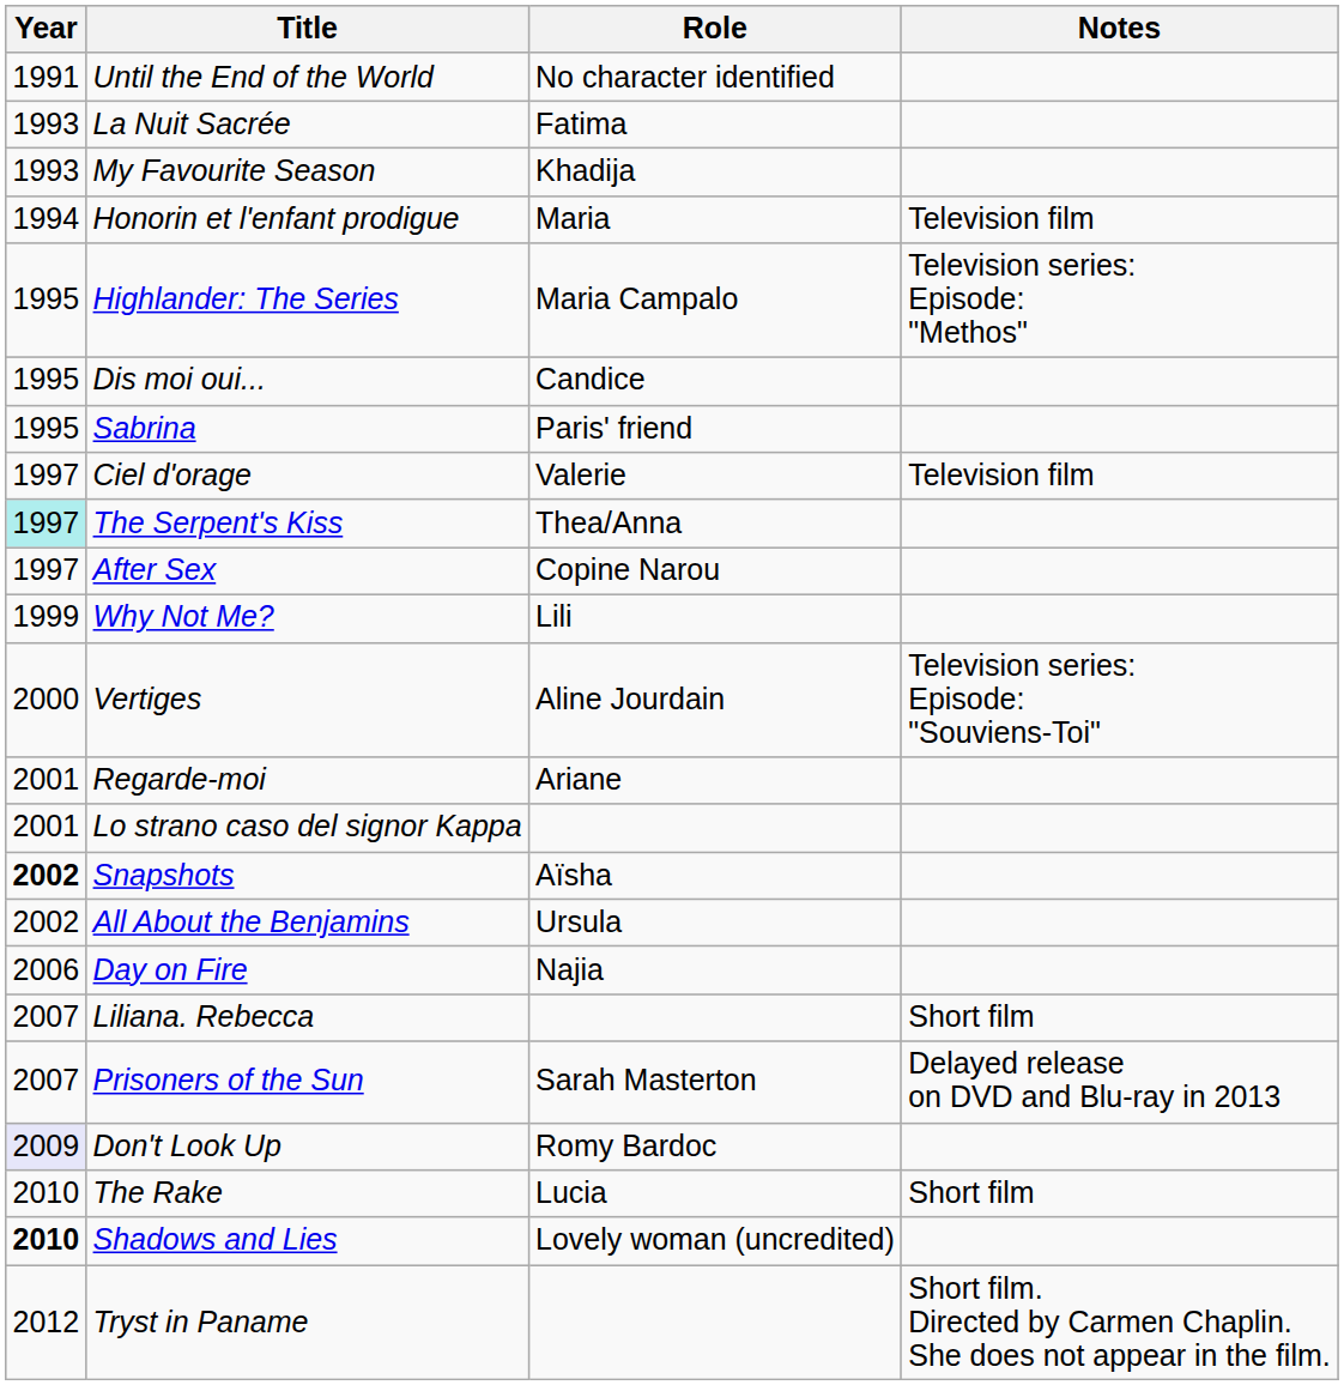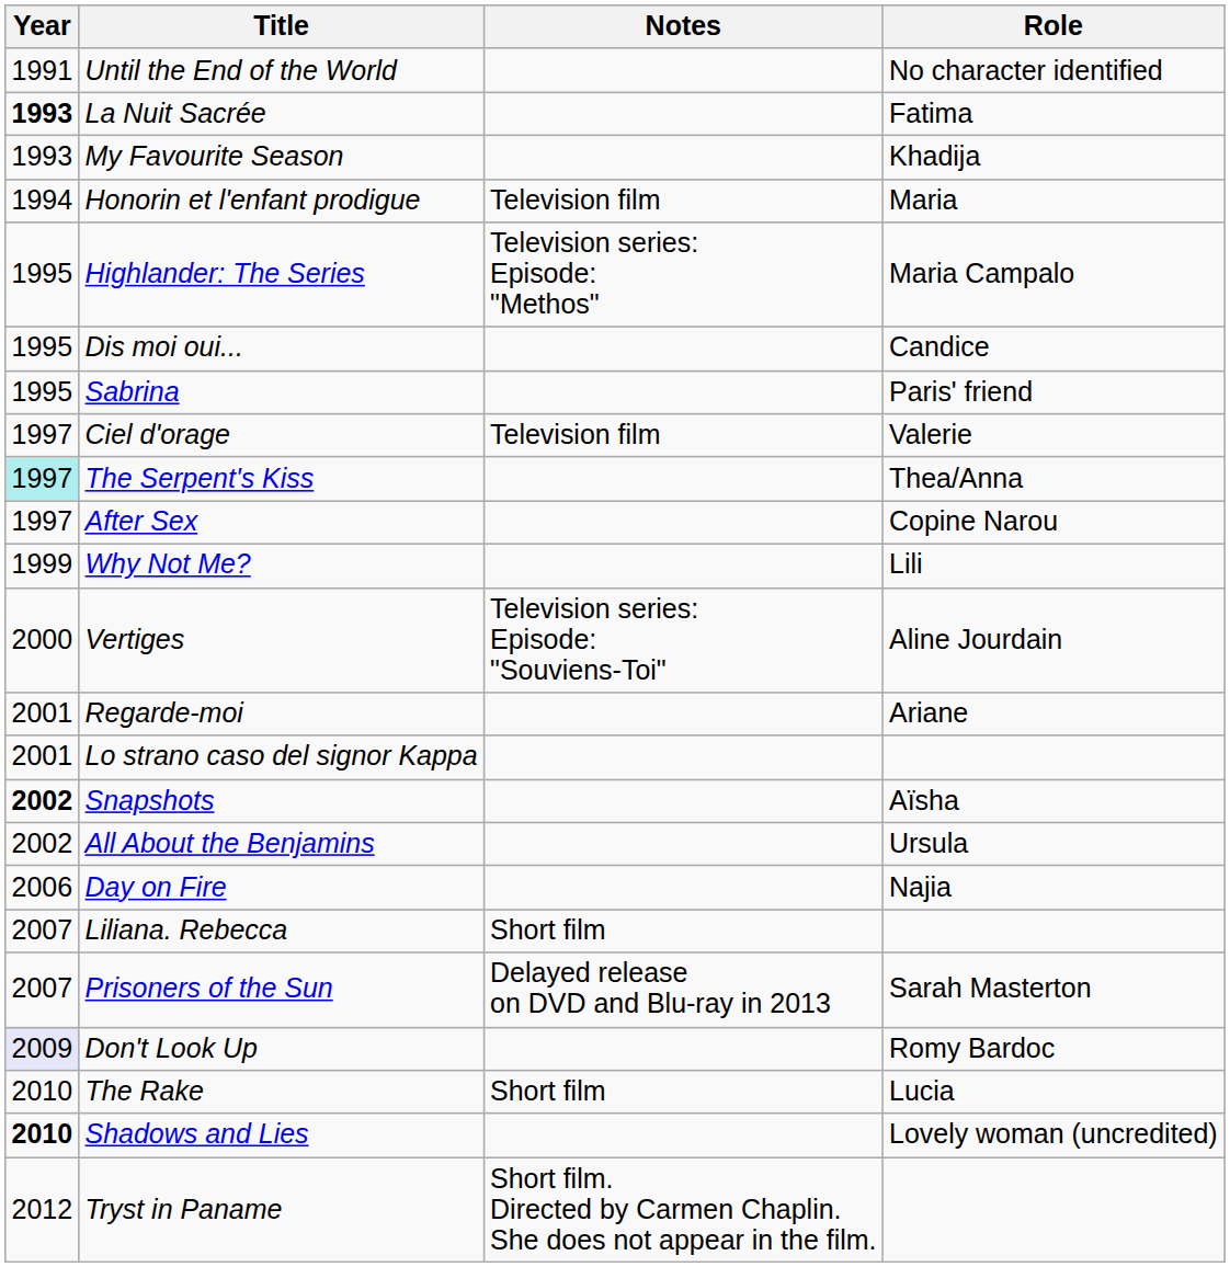columns swapped: Role <-> Notes
La Nuit Sacrée | Year: normal -> bold
